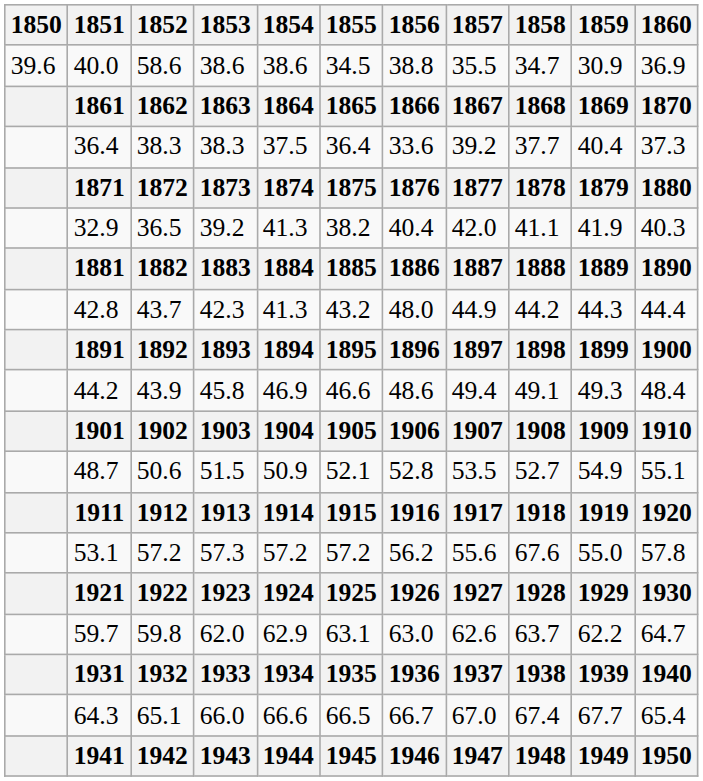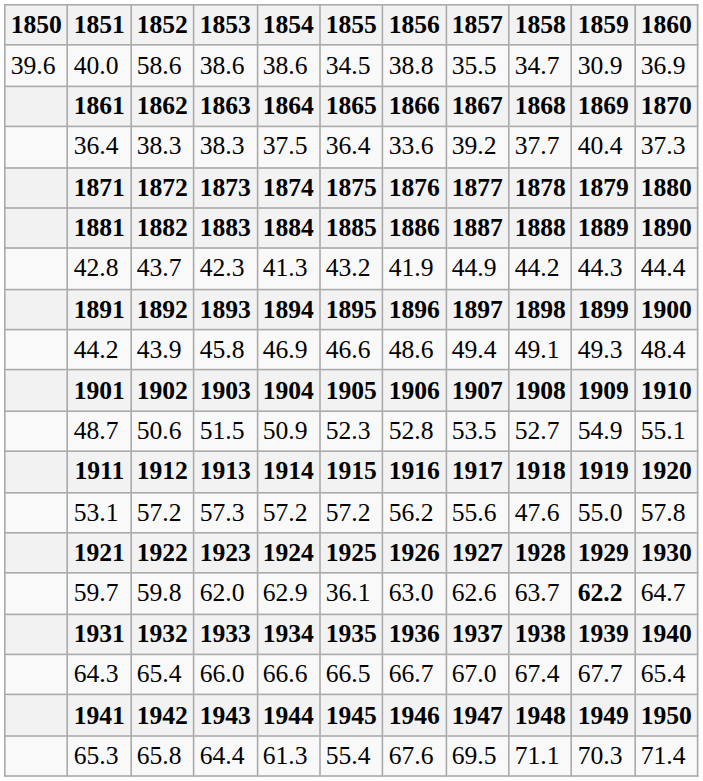- row: 32.9 | 36.5 | 39.2 | 41.3 | 38.2 | 40.4 | 42.0 | 41.1 | 41.9 | 40.3
42.8 | 1856: 48.0 -> 41.9
48.7 | 1855: 52.1 -> 52.3
53.1 | 1858: 67.6 -> 47.6
59.7 | 1855: 63.1 -> 36.1
59.7 | 1859: normal -> bold
64.3 | 1852: 65.1 -> 65.4
+ row: 65.3 | 65.8 | 64.4 | 61.3 | 55.4 | 67.6 | 69.5 | 71.1 | 70.3 | 71.4
